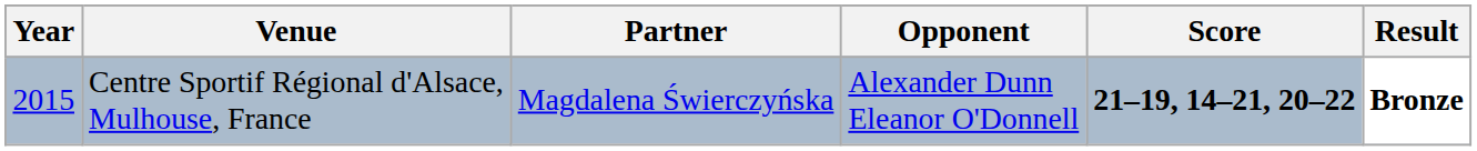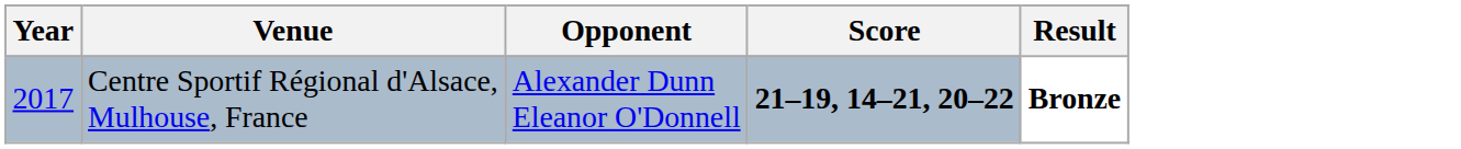- column: Partner | Magdalena Świerczyńska
Centre Sportif Régional d'Alsace, Mulhouse, France | Year: 2015 -> 2017
